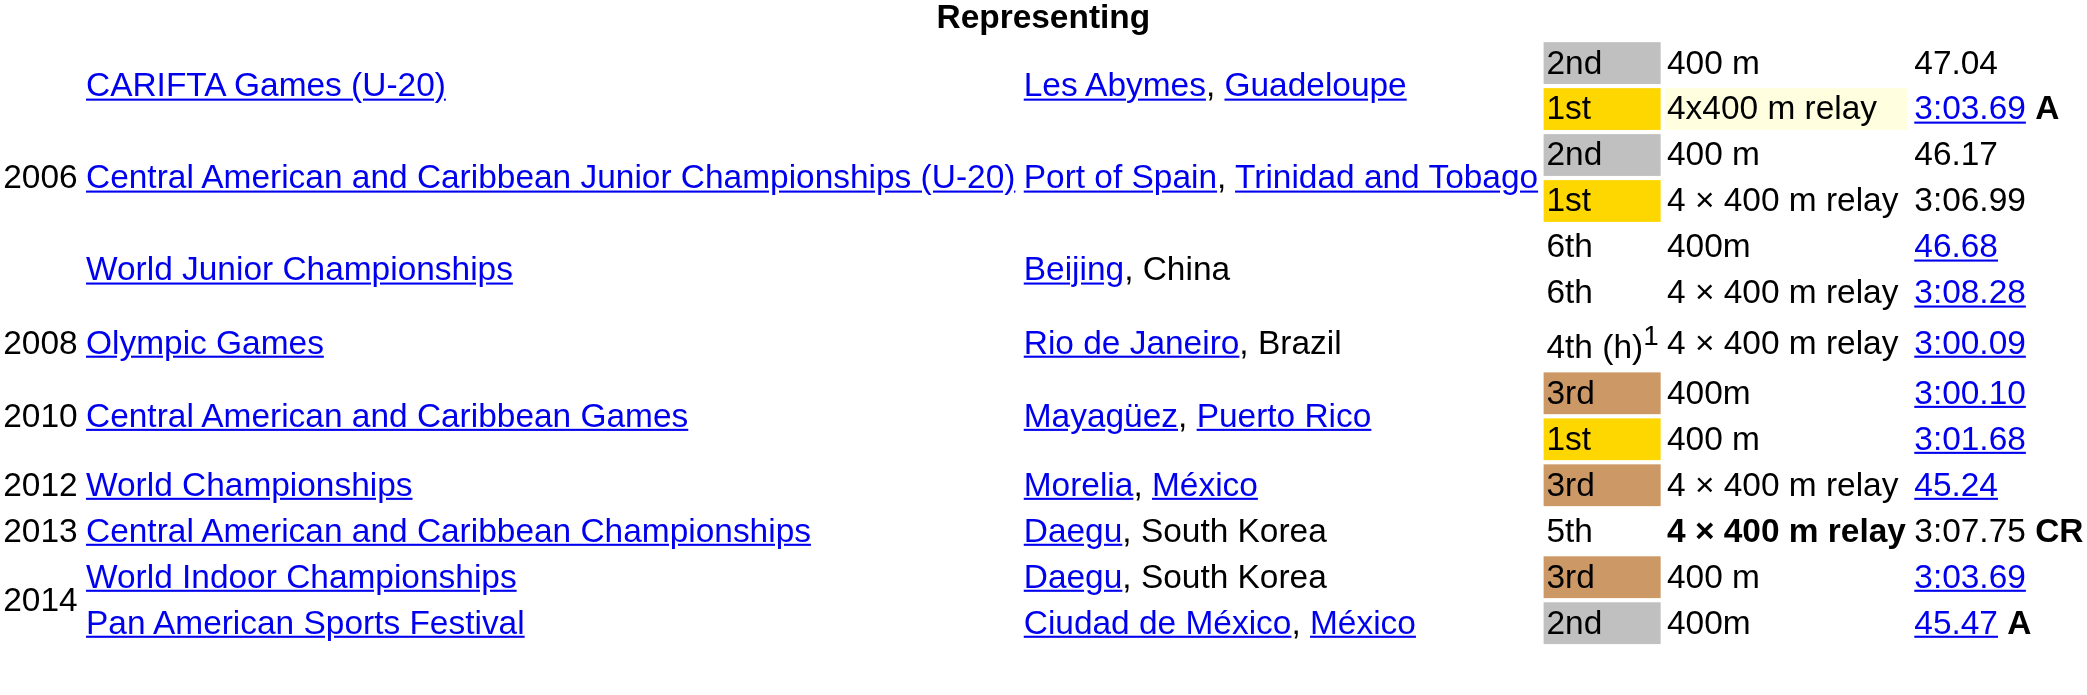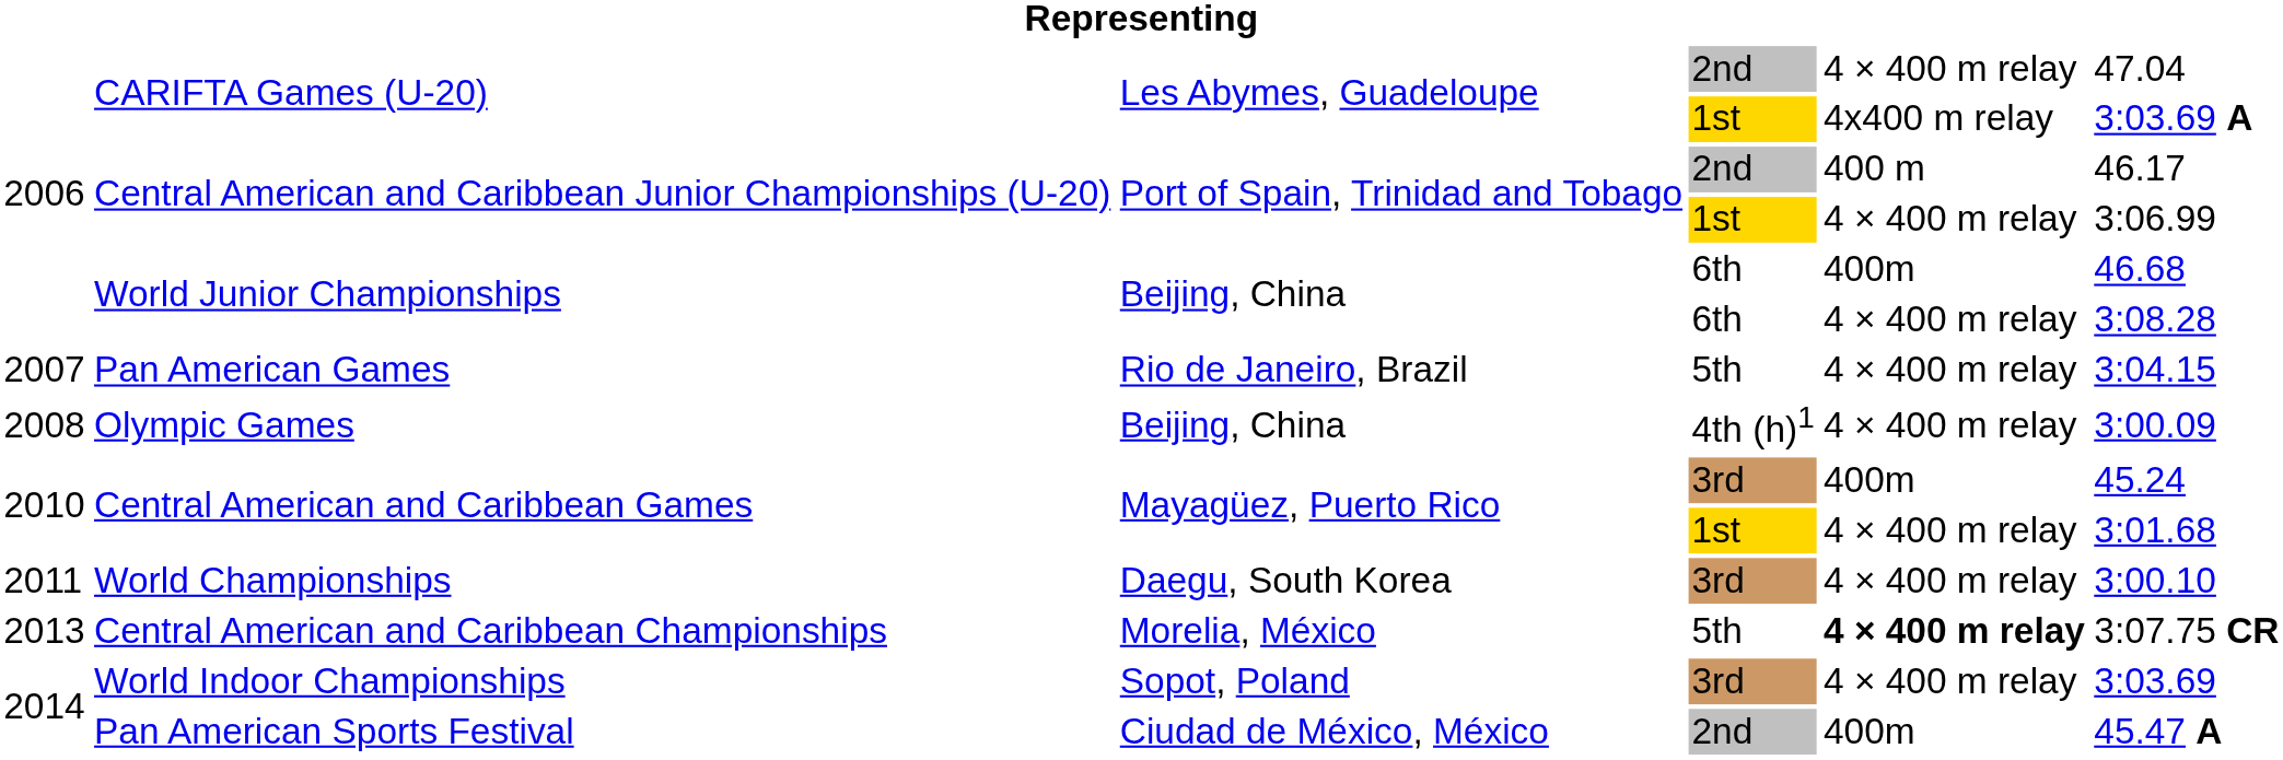CARIFTA Games (U-20) / 2nd | column 5: 400 m -> 4 × 400 m relay
CARIFTA Games (U-20) / 1st | column 5: lightyellow background -> no background
+ row: 2007 | Pan American Games | Rio de Janeiro, Brazil | 5th | 4 × 400 m relay | 3:04.15
Olympic Games | column 3: Rio de Janeiro, Brazil -> Beijing, China
Central American and Caribbean Games / 3rd | column 6: 3:00.10 -> 45.24
Central American and Caribbean Games / 1st | column 5: 400 m -> 4 × 400 m relay
World Championships | column 1: 2012 -> 2011
World Championships | column 3: Morelia, México -> Daegu, South Korea
World Championships | column 6: 45.24 -> 3:00.10
Central American and Caribbean Championships | column 3: Daegu, South Korea -> Morelia, México
World Indoor Championships | column 3: Daegu, South Korea -> Sopot, Poland
World Indoor Championships | column 5: 400 m -> 4 × 400 m relay
